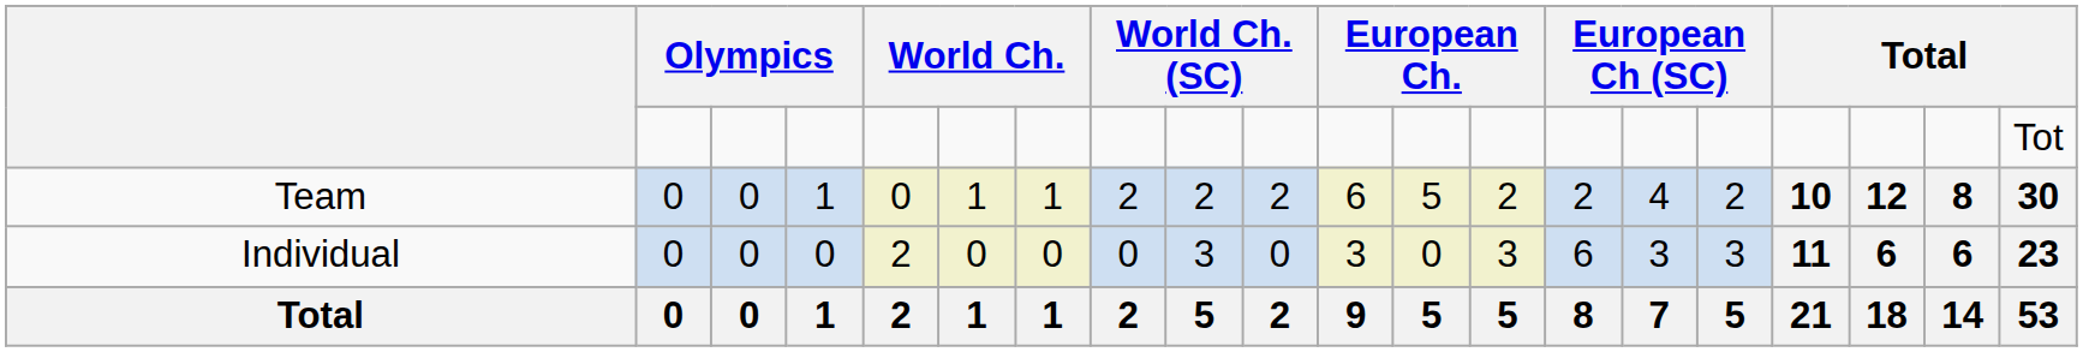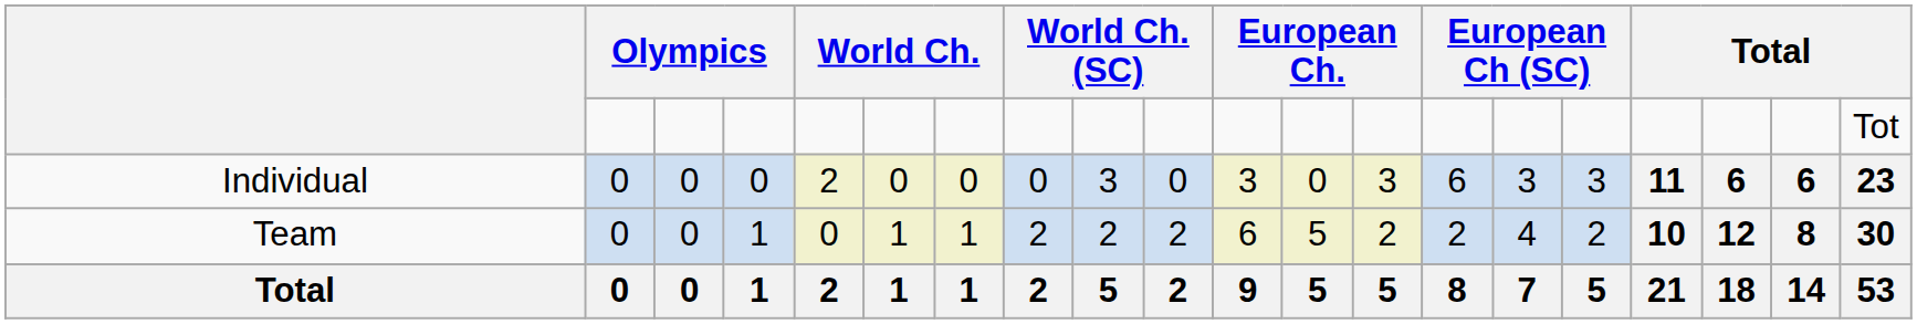rows swapped: Individual <-> Team
